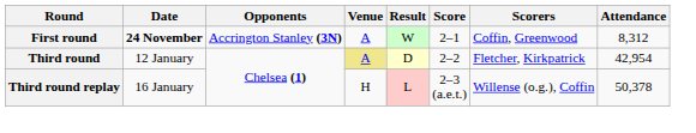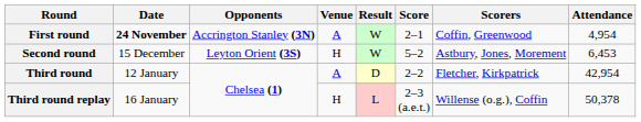First round | Attendance: 8,312 -> 4,954
+ row: Second round | 15 December | Leyton Orient (3S) | H | W | 5–2 | Astbury, Jones, Morement | 6,453
Third round | Venue: khaki background -> no background
